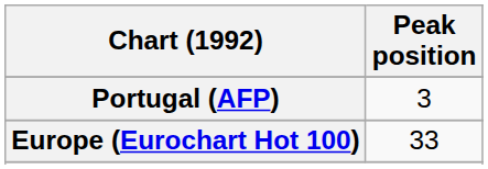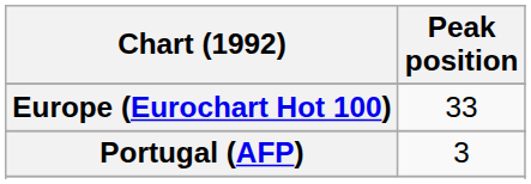rows swapped: Europe (Eurochart Hot 100) <-> Portugal (AFP)
